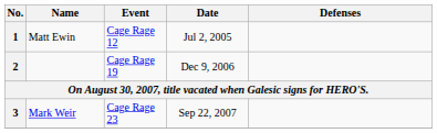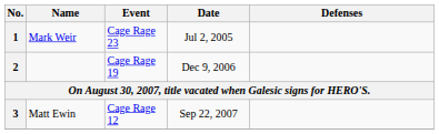1 | Name: Matt Ewin -> Mark Weir
1 | Event: Cage Rage 12 -> Cage Rage 23
3 | Name: Mark Weir -> Matt Ewin
3 | Event: Cage Rage 23 -> Cage Rage 12
